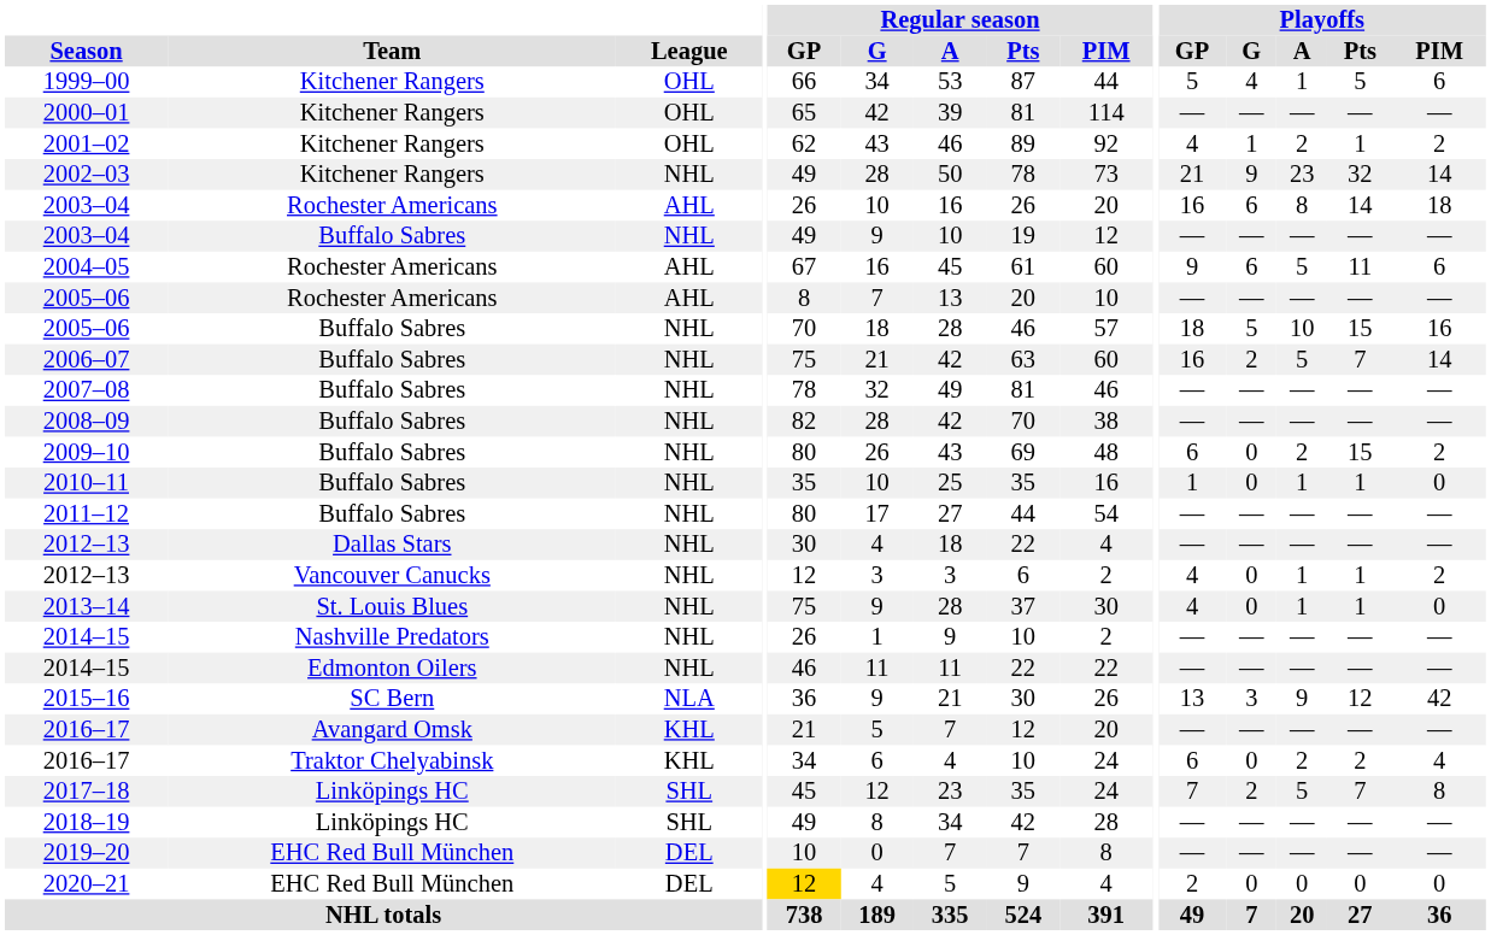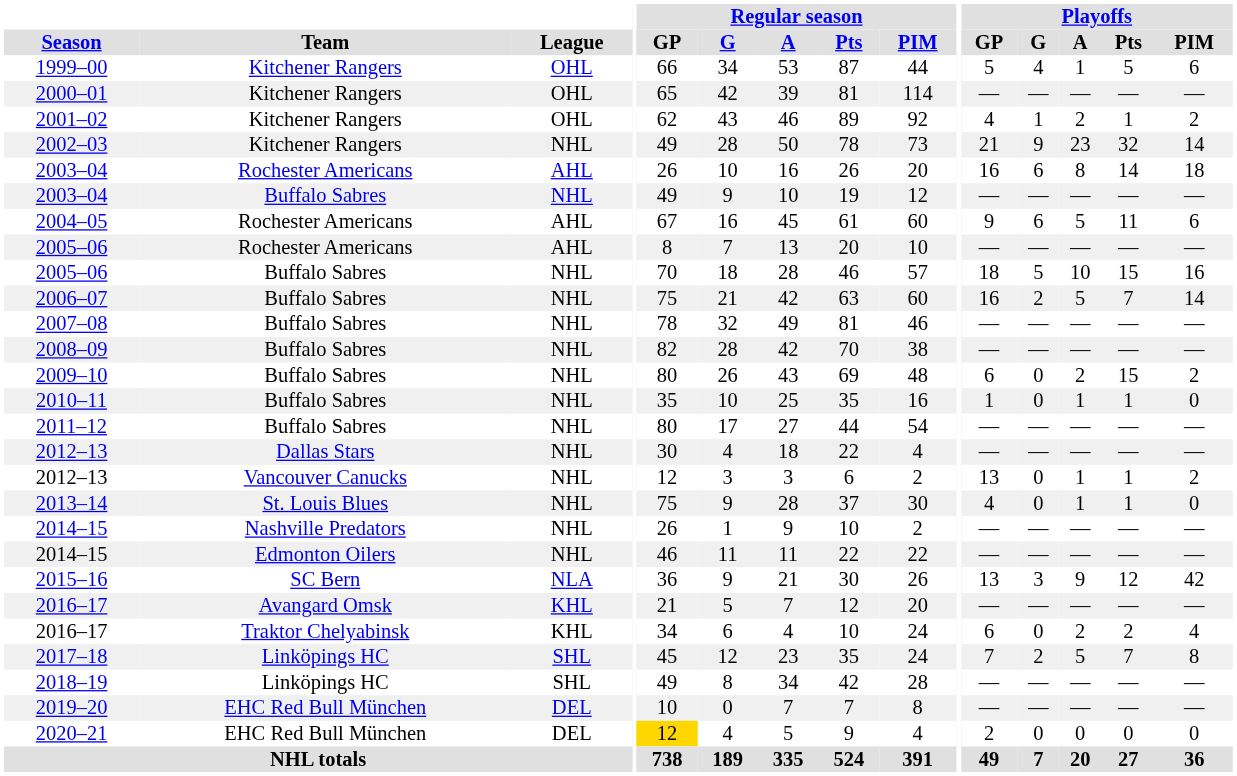2012–13 / Vancouver Canucks | Playoffs / GP: 4 -> 13
